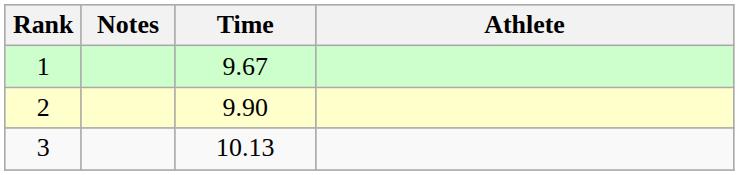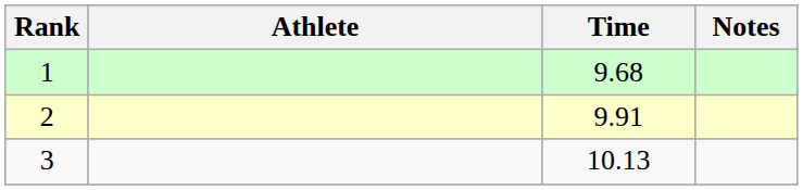columns swapped: Athlete <-> Notes
1 | Time: 9.67 -> 9.68
2 | Time: 9.90 -> 9.91
